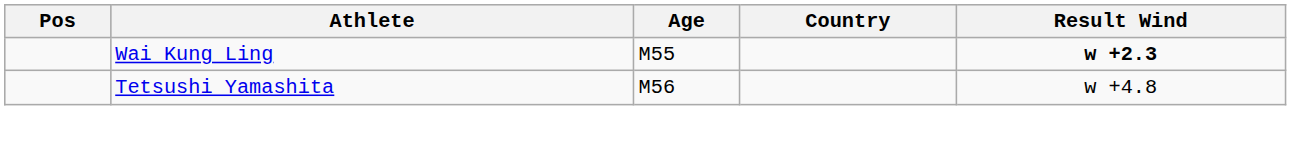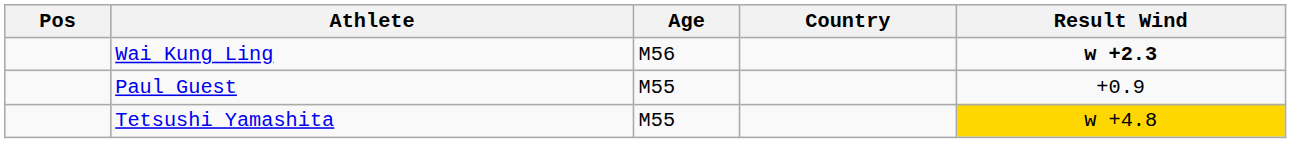Wai Kung Ling | Age: M55 -> M56
+ row: Paul Guest | M55 | +0.9
Tetsushi Yamashita | Age: M56 -> M55
Tetsushi Yamashita | Result Wind: no background -> gold background
